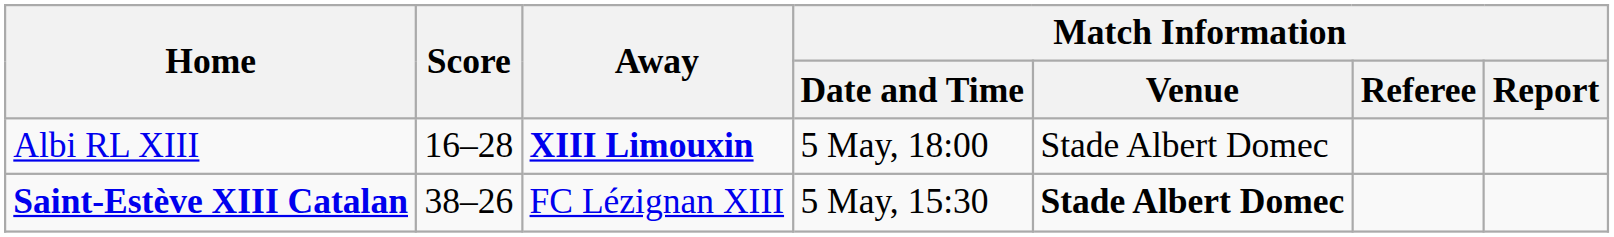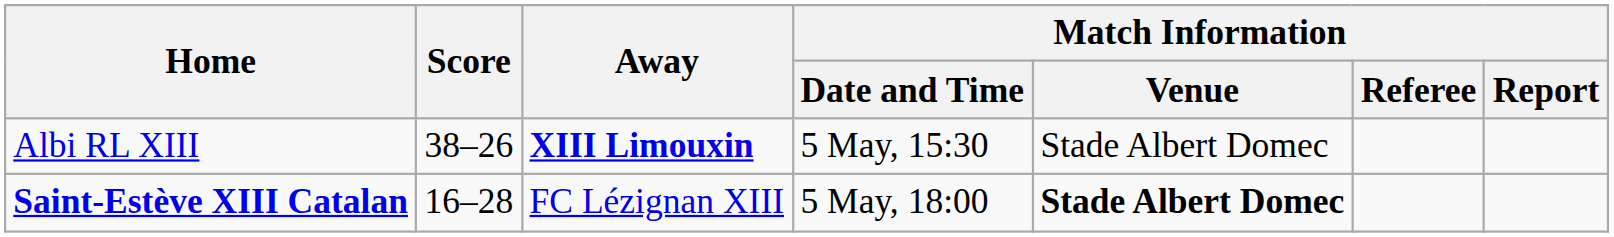Albi RL XIII | Score: 16–28 -> 38–26
Albi RL XIII | Match Information / Date and Time: 5 May, 18:00 -> 5 May, 15:30
Saint-Estève XIII Catalan | Score: 38–26 -> 16–28
Saint-Estève XIII Catalan | Match Information / Date and Time: 5 May, 15:30 -> 5 May, 18:00
